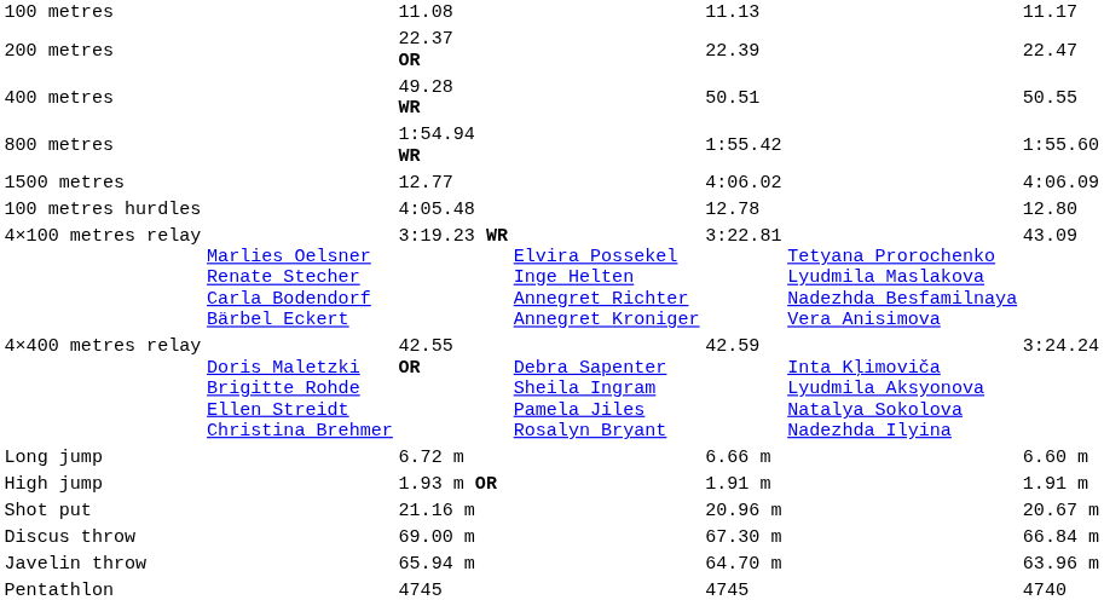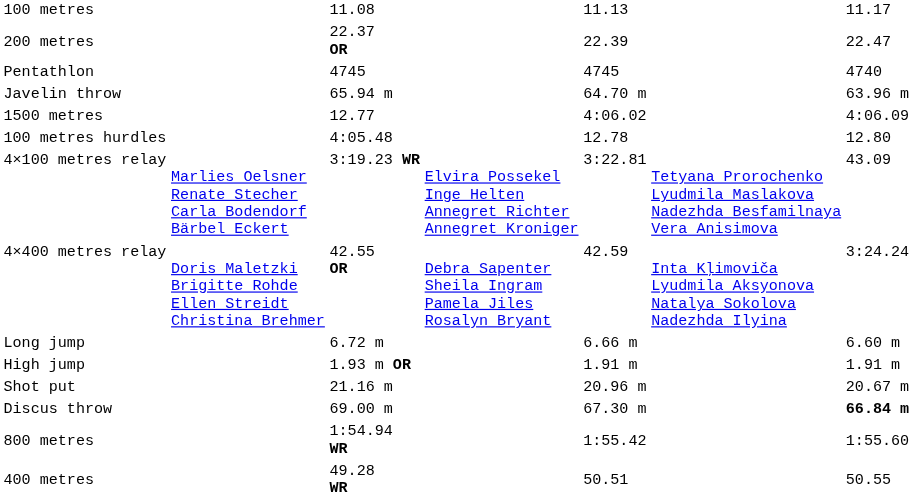rows swapped: 400 metres <-> Pentathlon
rows swapped: 800 metres <-> Javelin throw
Discus throw | column 7: normal -> bold
